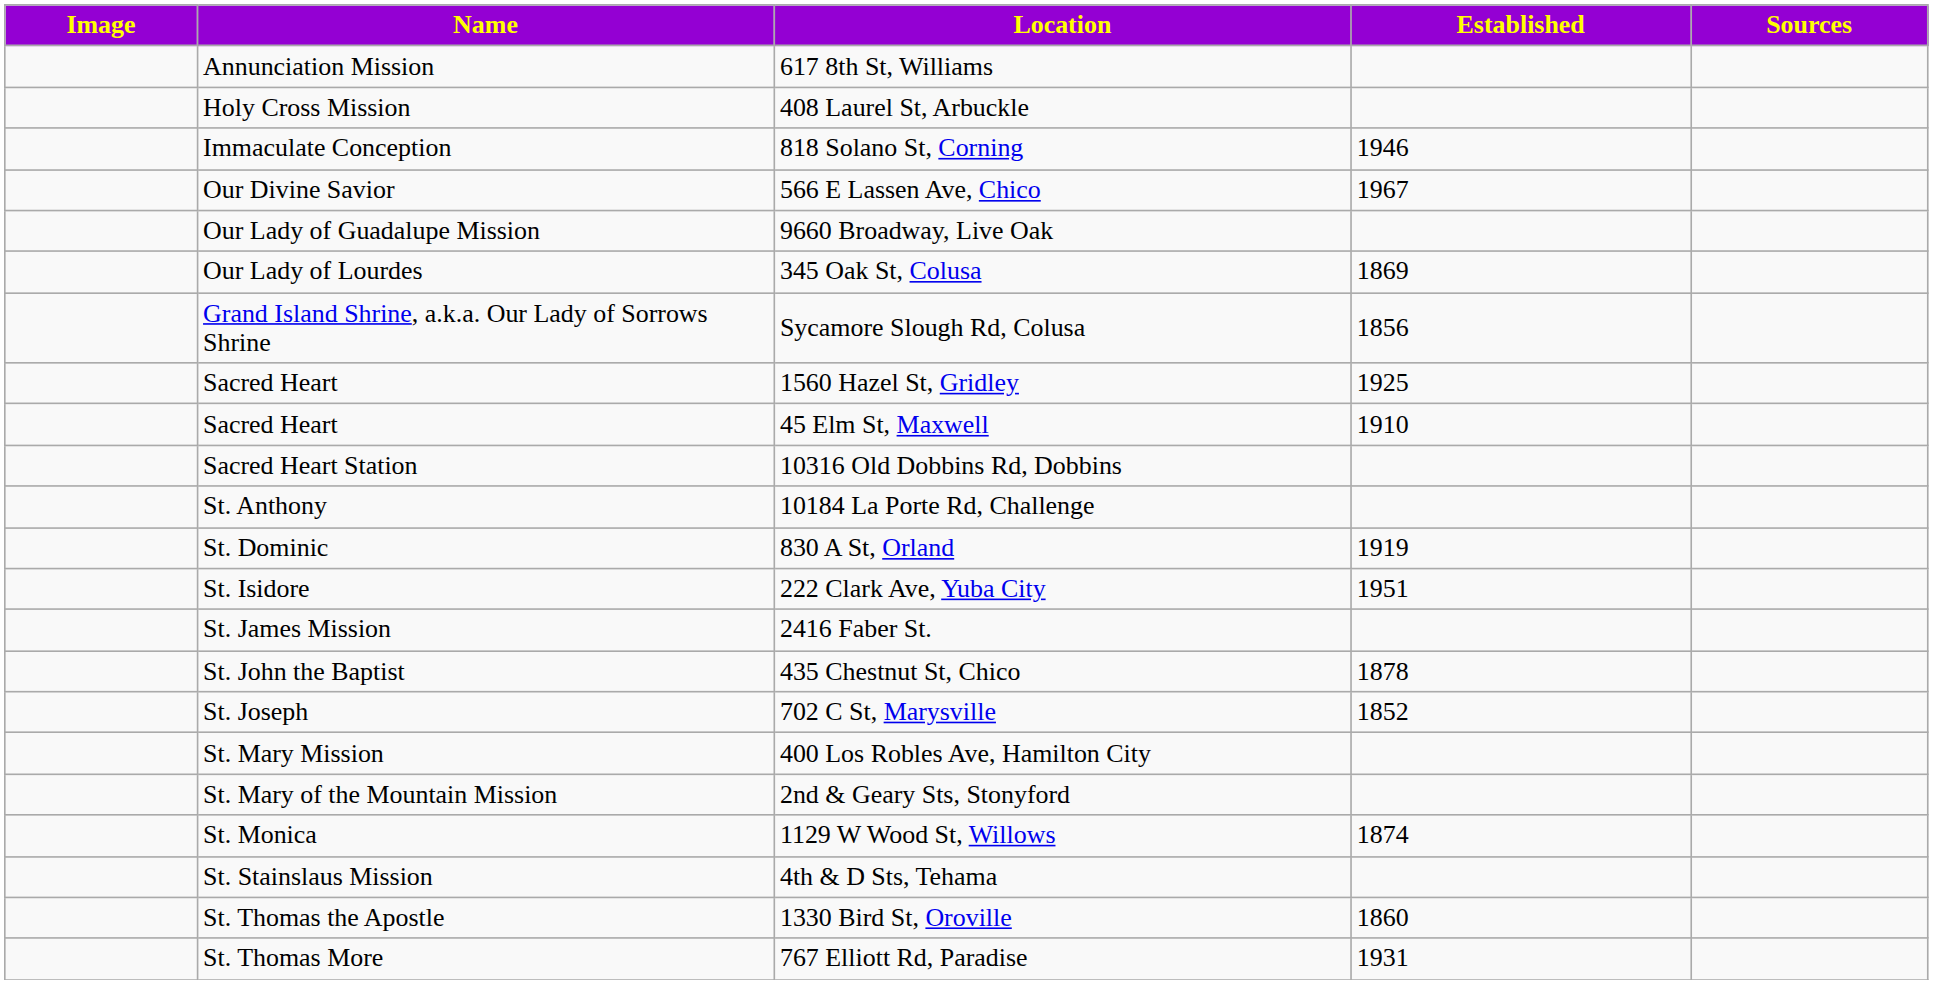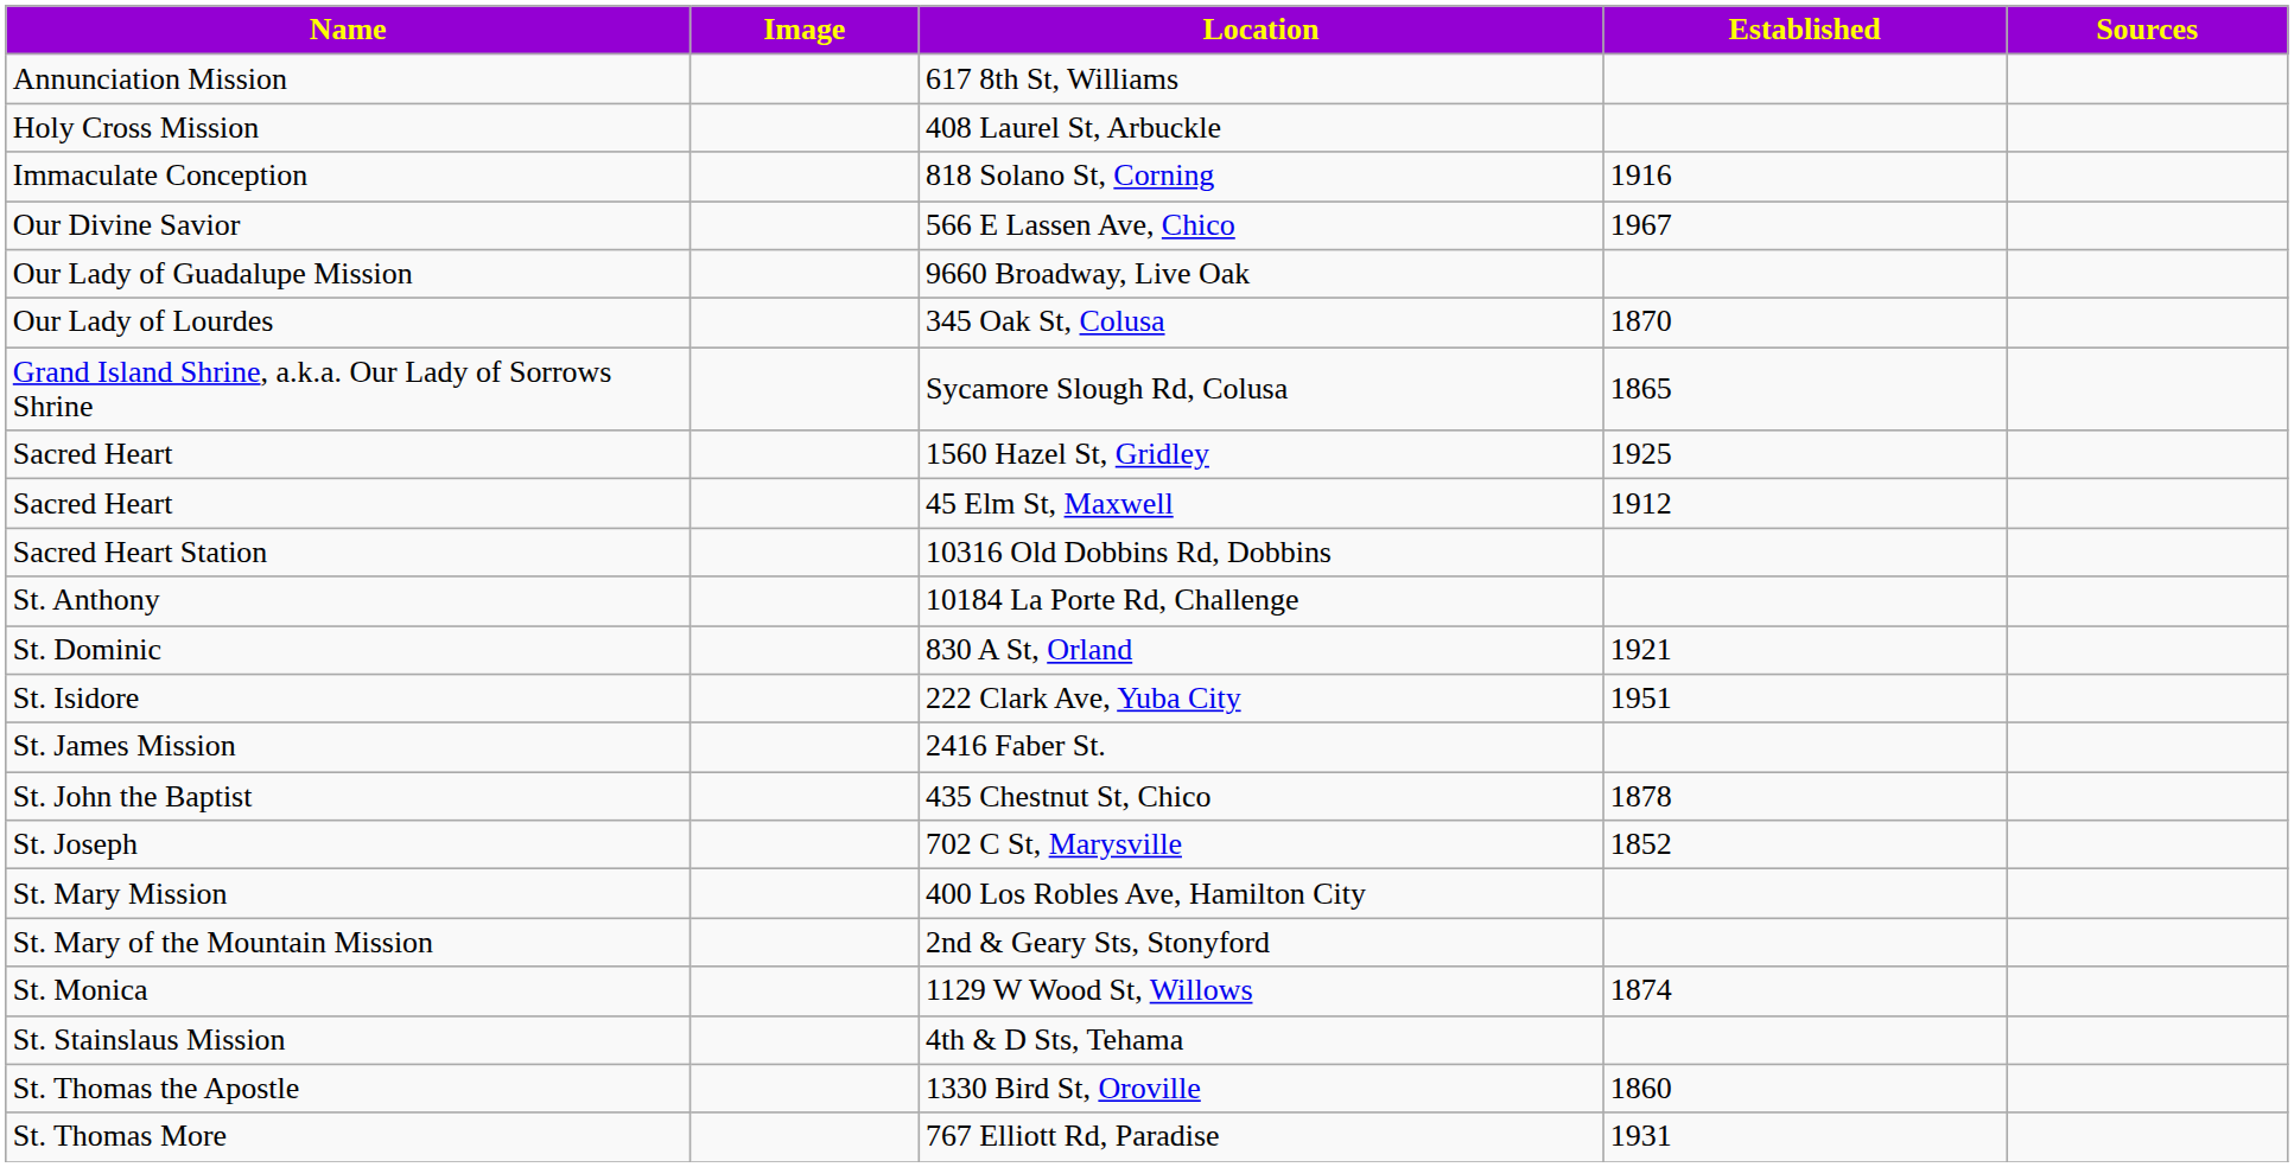columns swapped: Name <-> Image
818 Solano St, Corning | Established: 1946 -> 1916
345 Oak St, Colusa | Established: 1869 -> 1870
Sycamore Slough Rd, Colusa | Established: 1856 -> 1865
45 Elm St, Maxwell | Established: 1910 -> 1912
830 A St, Orland | Established: 1919 -> 1921
